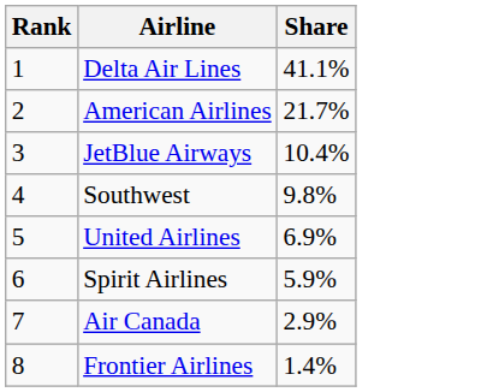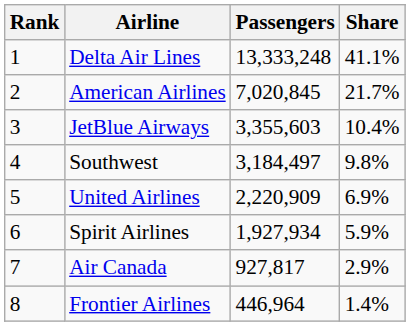+ column: Passengers | 13,333,248 | 7,020,845 | 3,355,603 | 3,184,497 | 2,220,909 | 1,927,934 | 927,817 | 446,964
